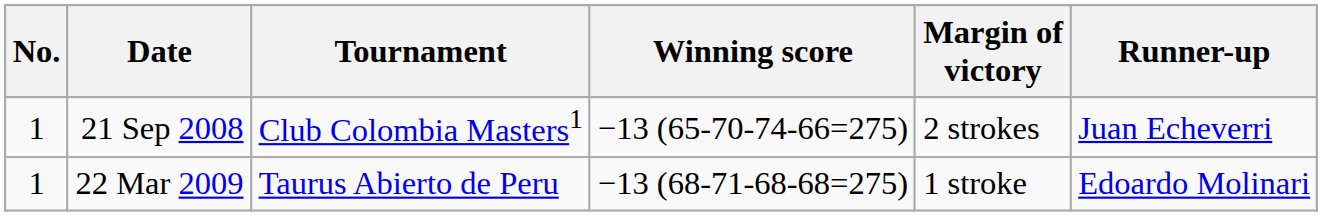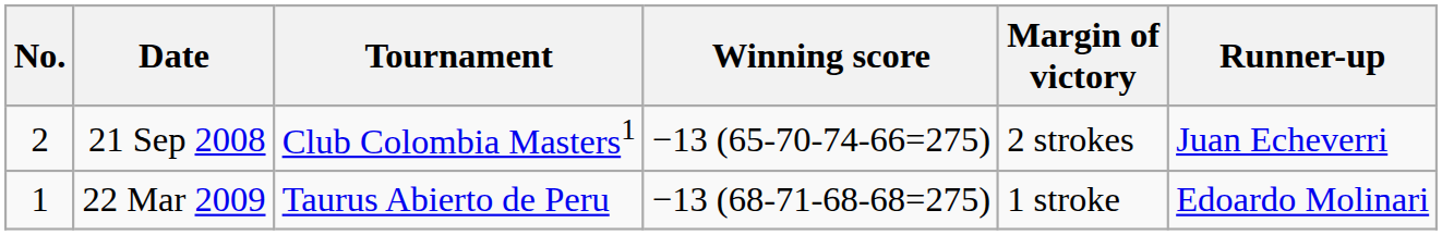21 Sep 2008 | No.: 1 -> 2
